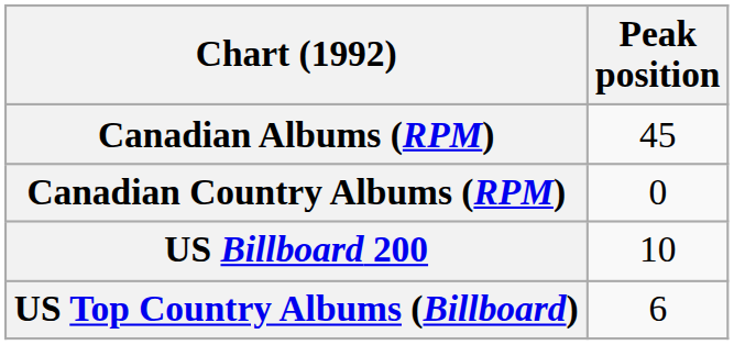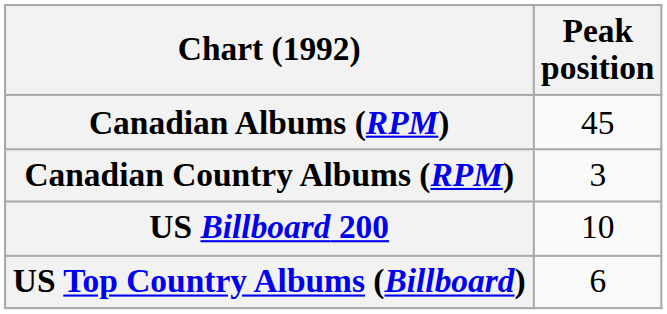Canadian Country Albums (RPM) | Peak position: 0 -> 3
